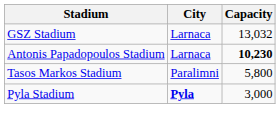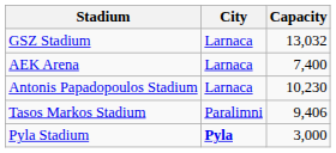+ row: AEK Arena | Larnaca | 7,400
Antonis Papadopoulos Stadium | Capacity: bold -> normal
Tasos Markos Stadium | Capacity: 5,800 -> 9,406
